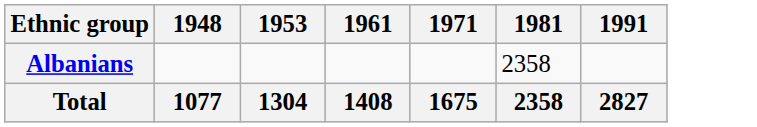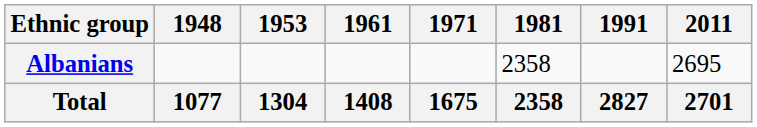+ column: 2011 | 2695 | 2701
